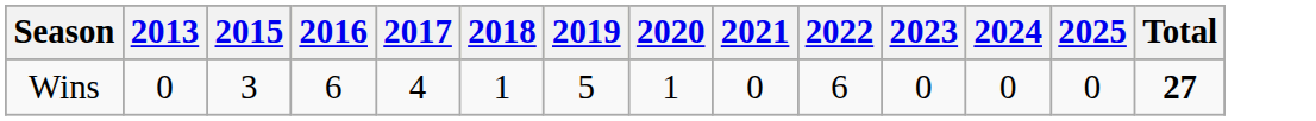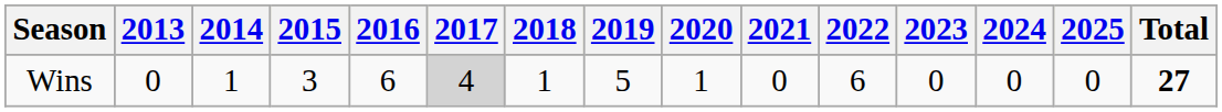+ column: 2014 | 1
Wins | 2017: no background -> lightgrey background
